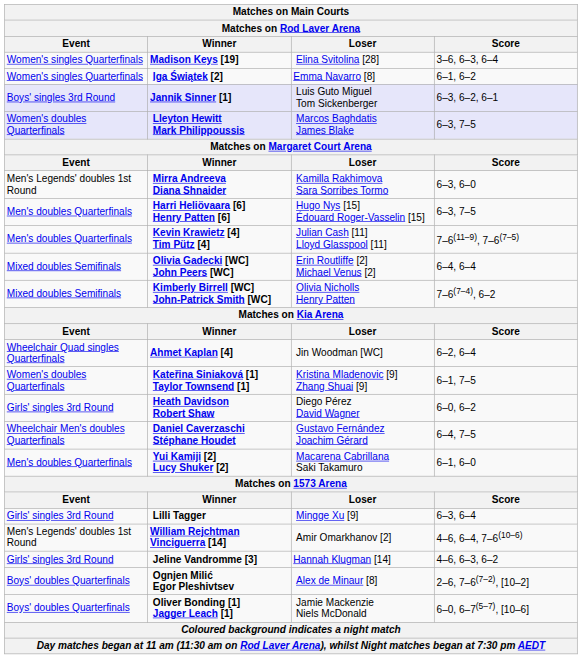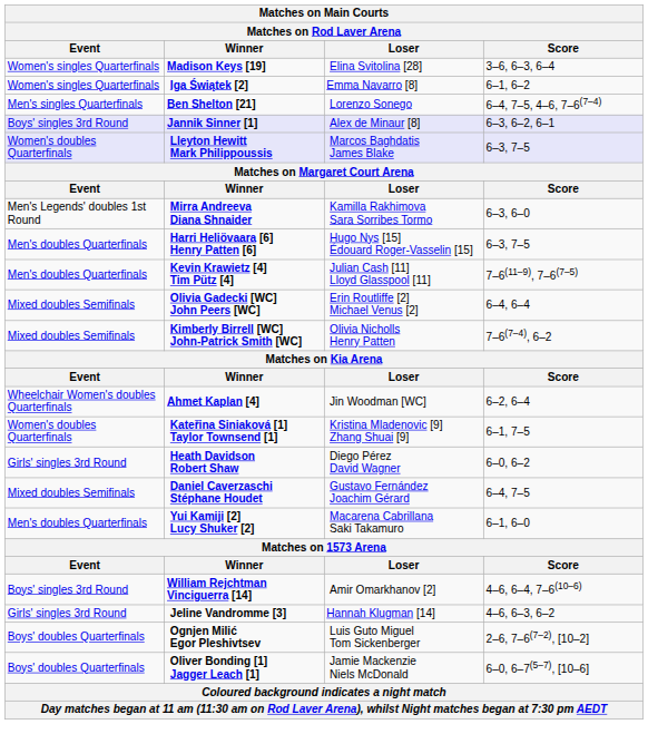+ row: Men's singles Quarterfinals | Ben Shelton [21] | Lorenzo Sonego | 6–4, 7–5, 4–6, 7–6(7–4)
Jannik Sinner [1] | Loser: Luis Guto Miguel Tom Sickenberger -> Alex de Minaur [8]
Ahmet Kaplan [4] | Event: Wheelchair Quad singles Quarterfinals -> Wheelchair Women's doubles Quarterfinals
Daniel Caverzaschi Stéphane Houdet | Event: Wheelchair Men's doubles Quarterfinals -> Mixed doubles Semifinals
- row: Girls' singles 3rd Round | Lilli Tagger | Mingge Xu [9] | 6–3, 6–4
William Rejchtman Vinciguerra [14] | Event: Men's Legends' doubles 1st Round -> Boys' singles 3rd Round
Ognjen Milić Egor Pleshivtsev | Loser: Alex de Minaur [8] -> Luis Guto Miguel Tom Sickenberger
